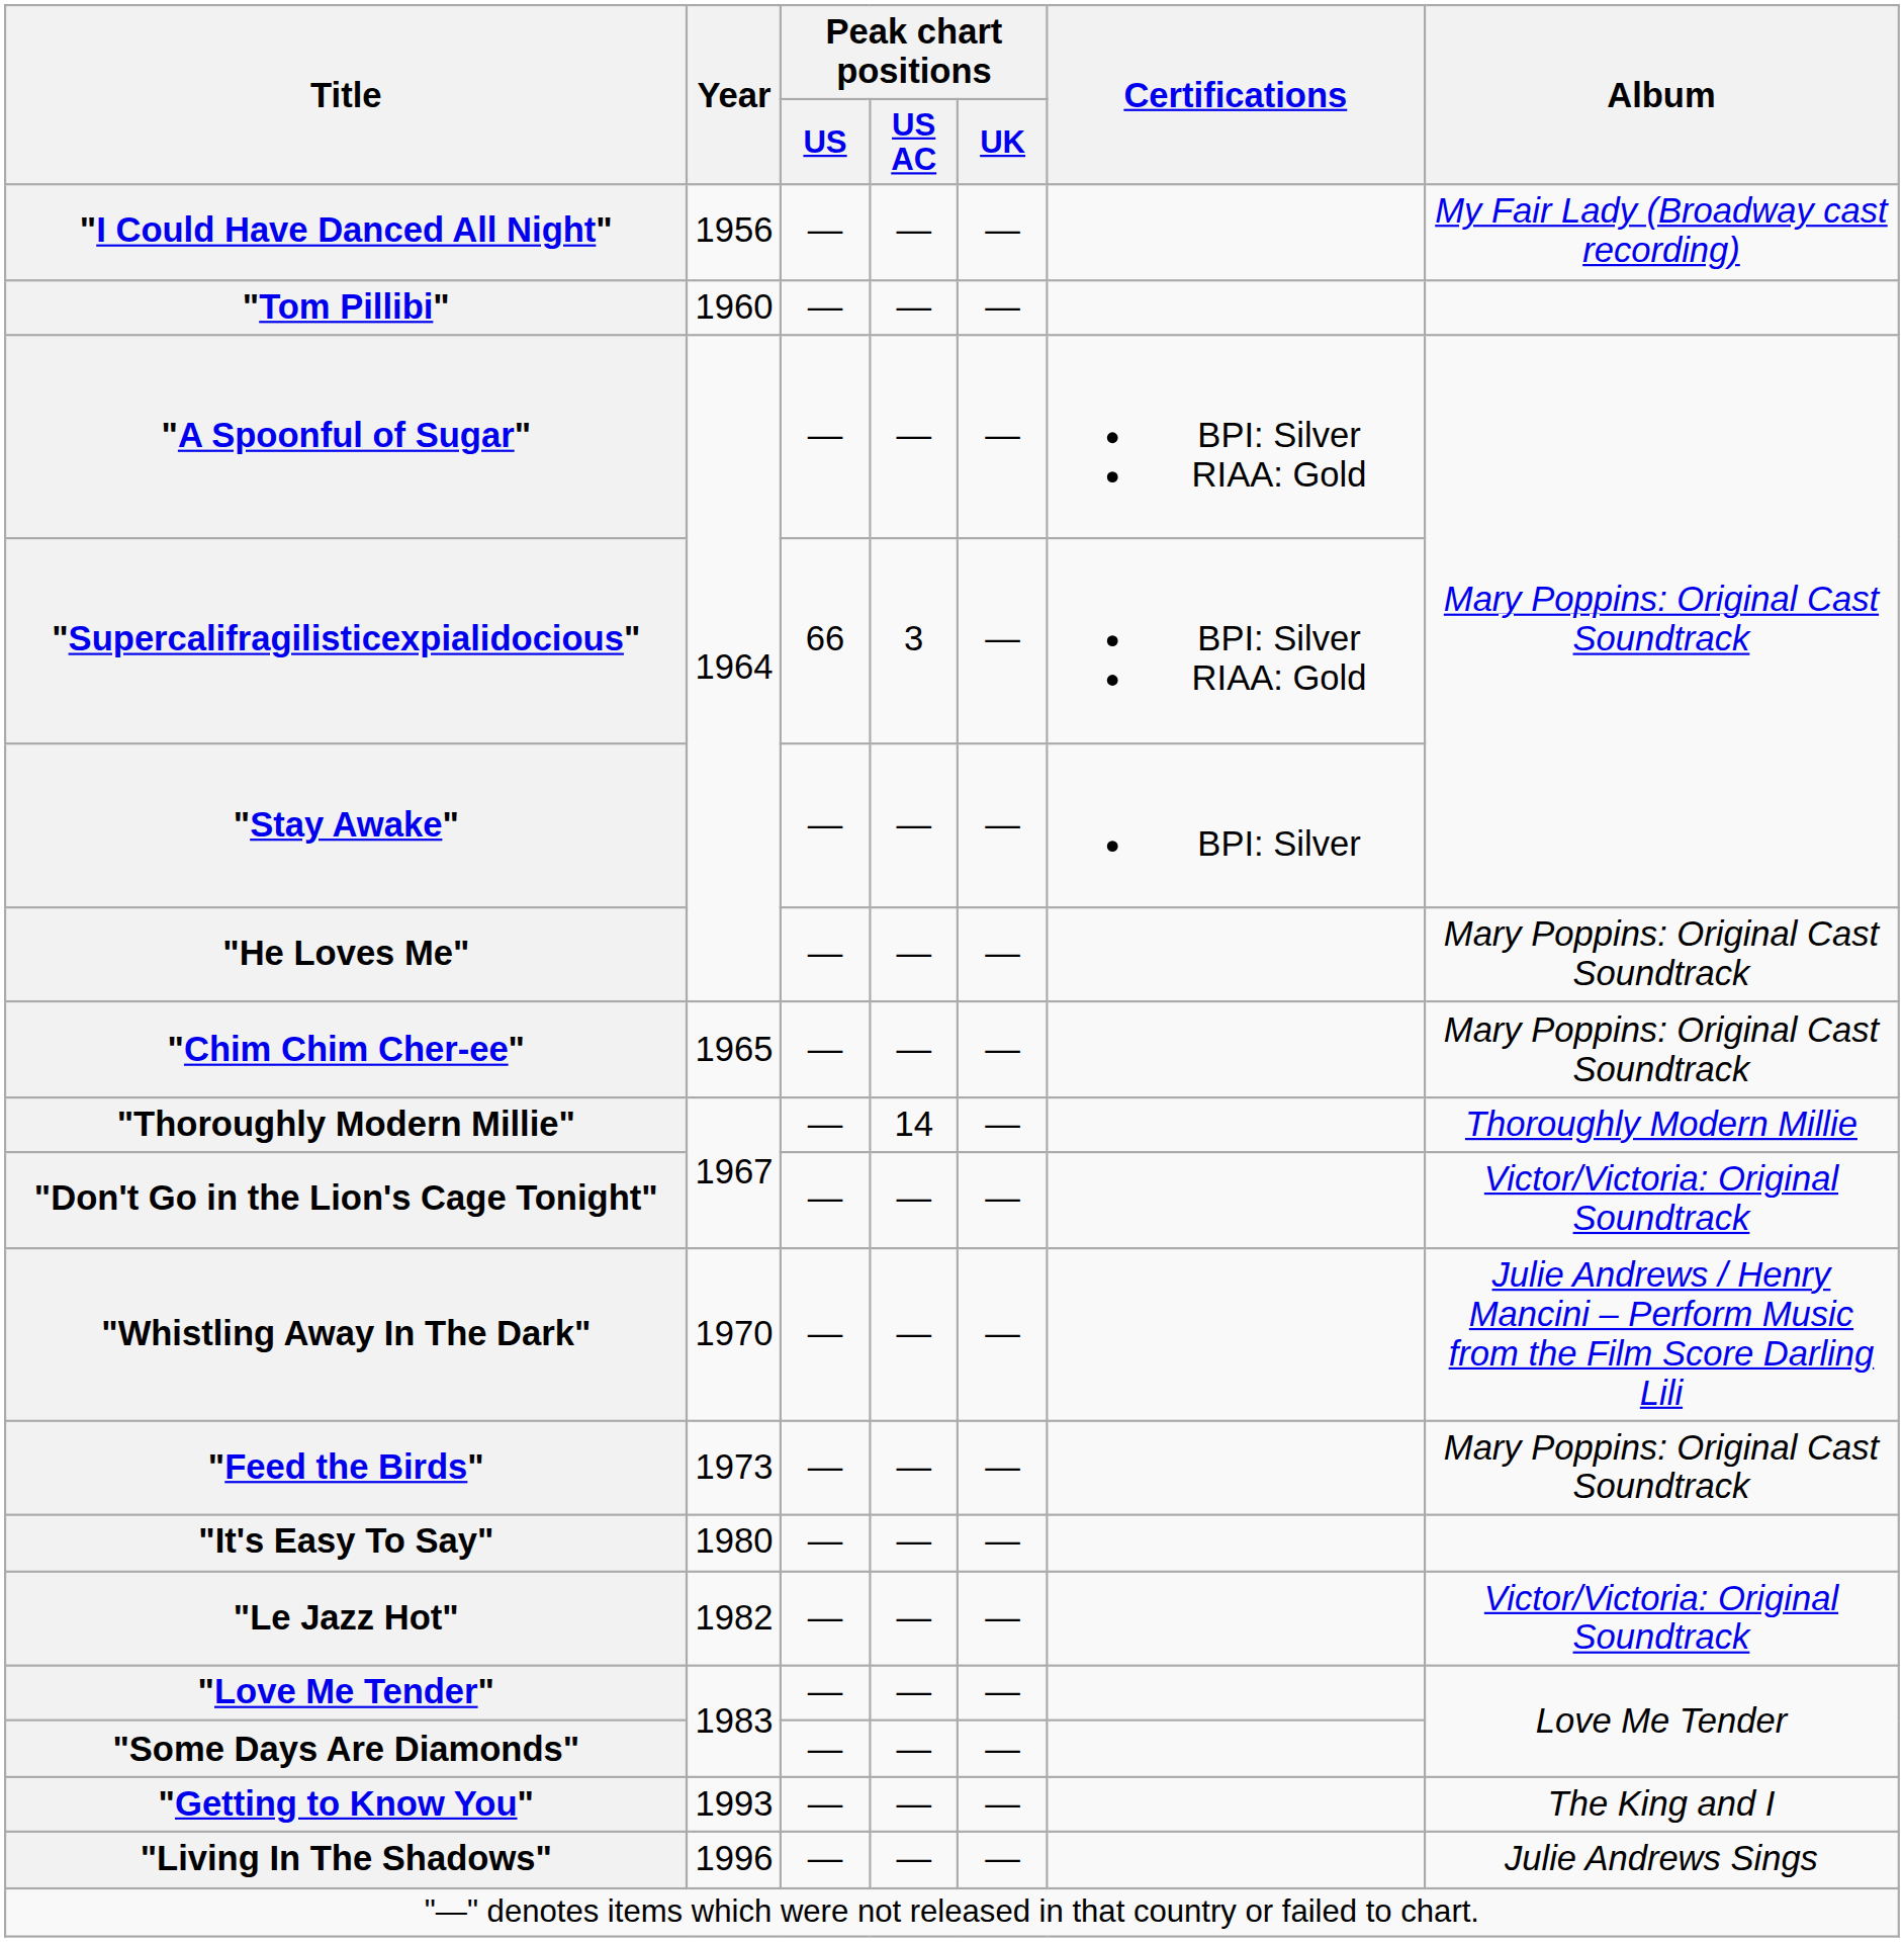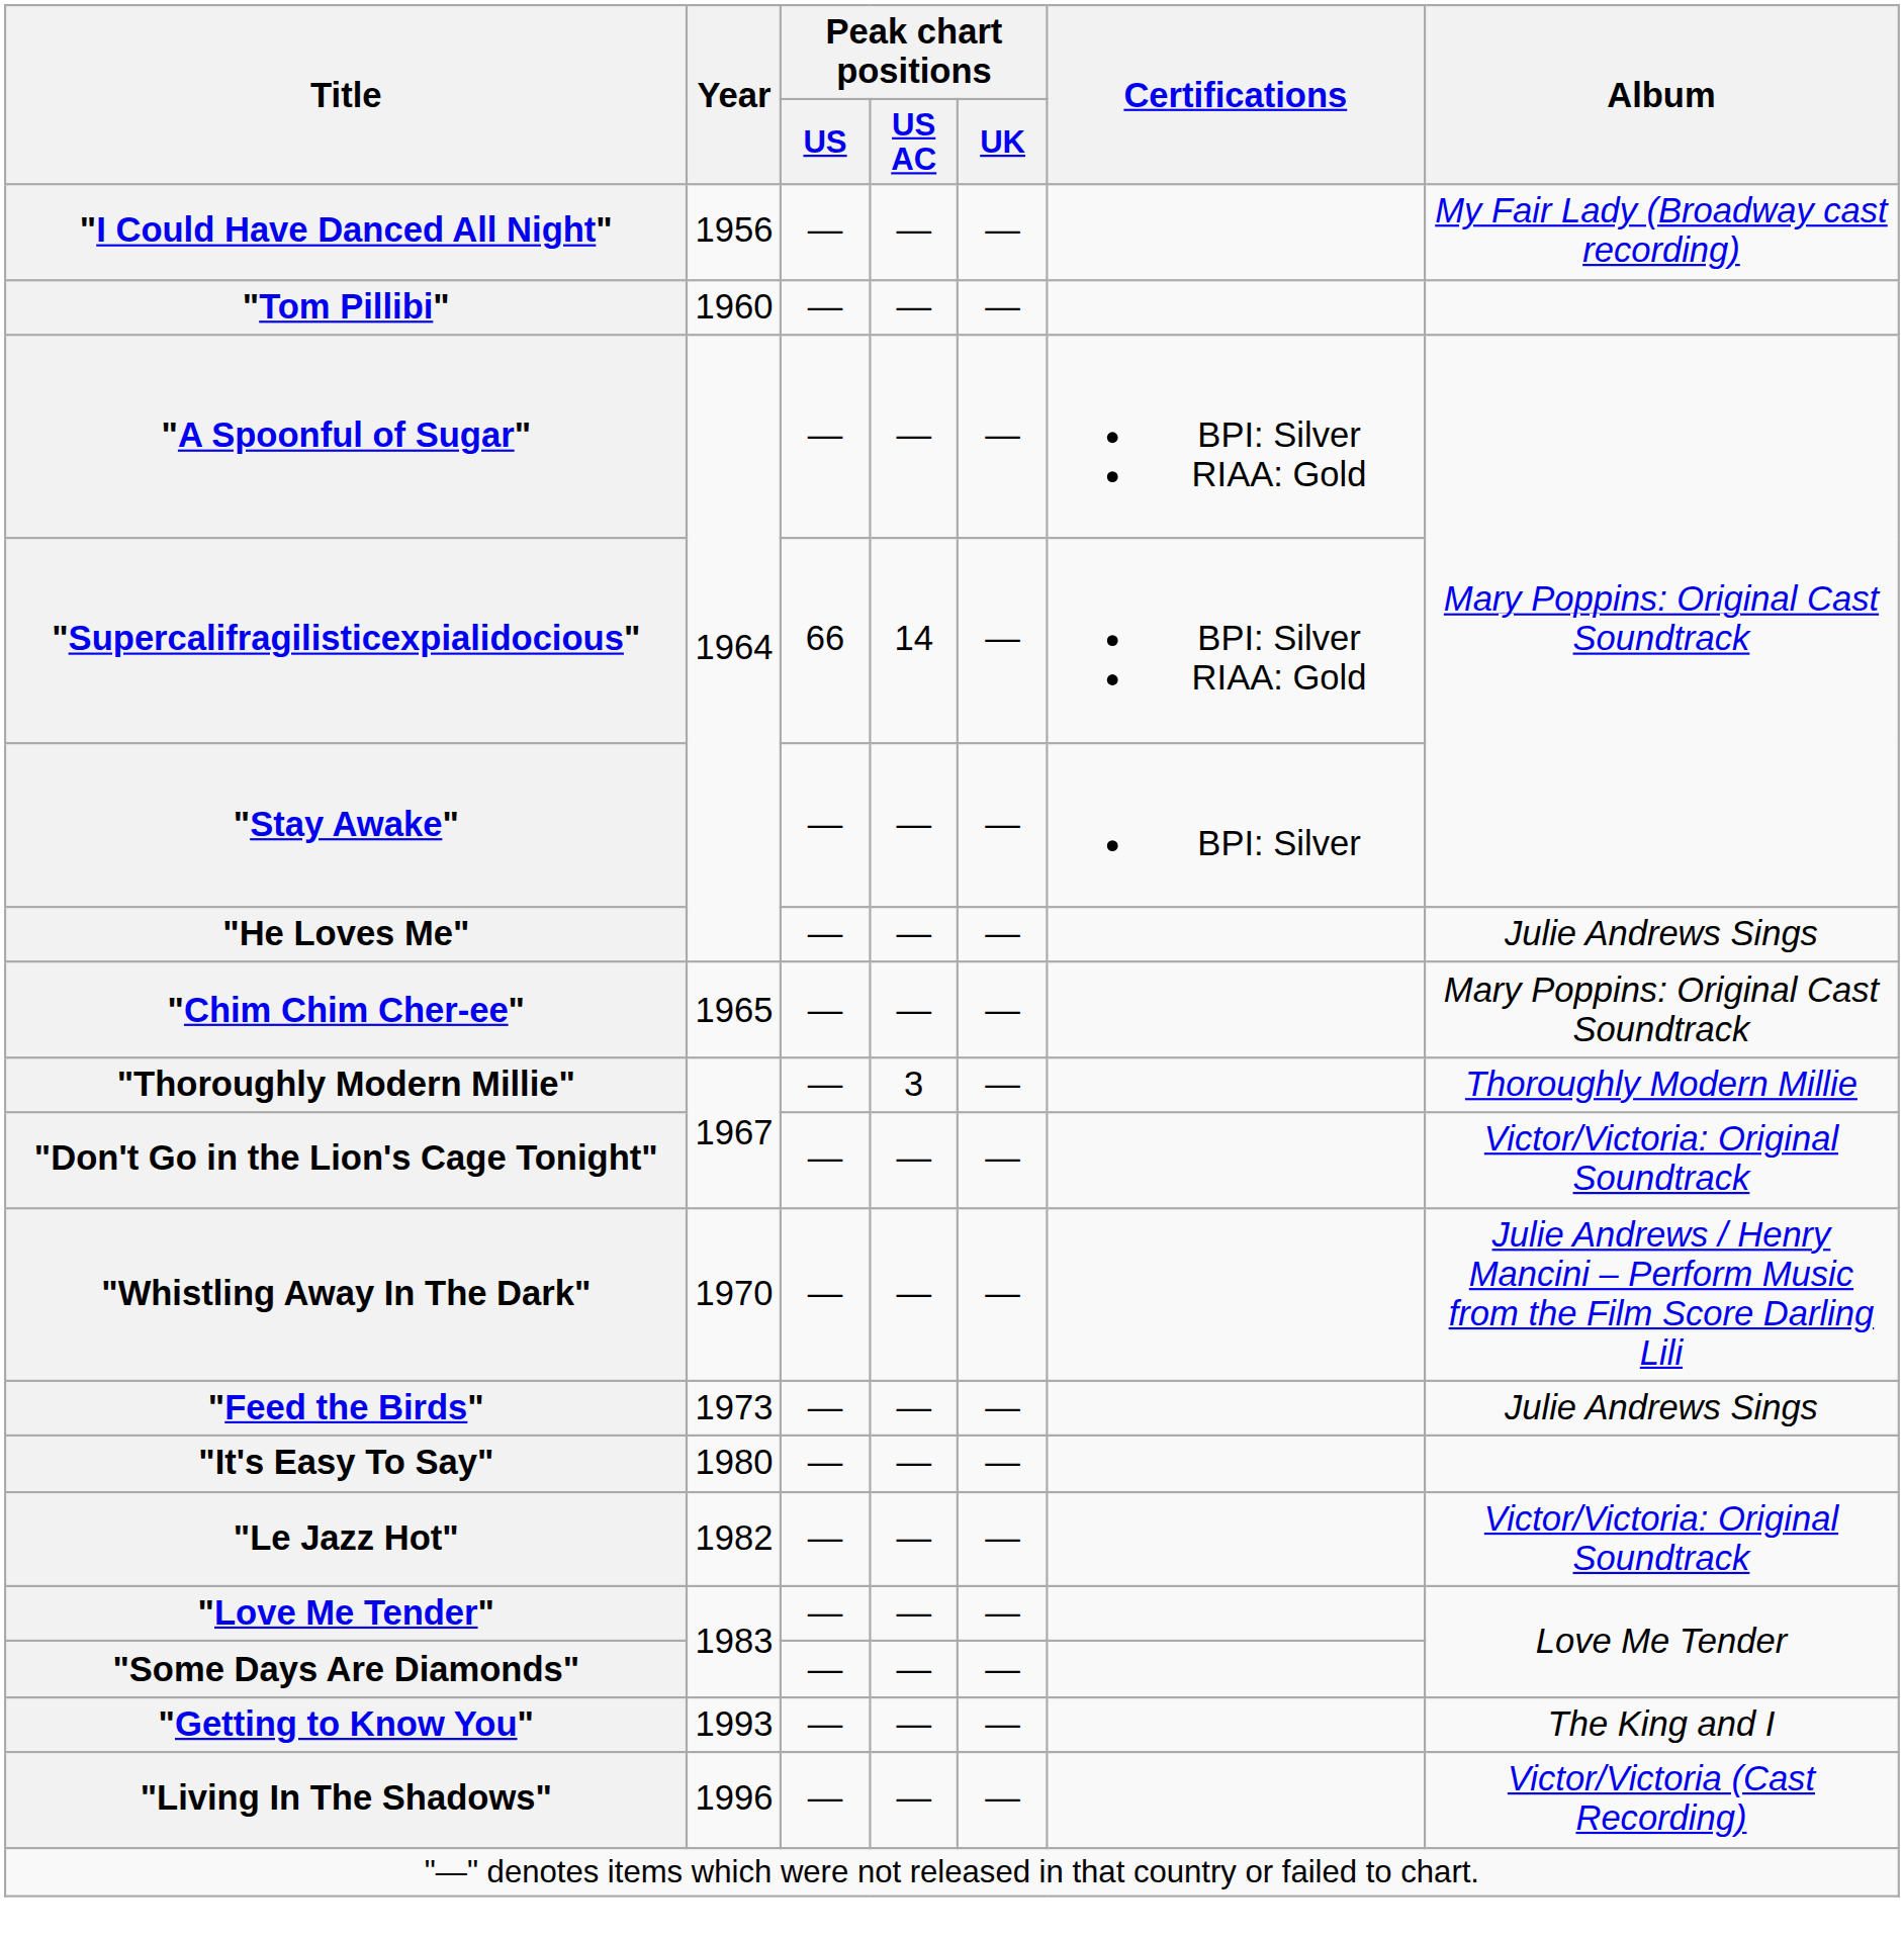"Supercalifragilisticexpialidocious" | Peak chart positions / US AC: 3 -> 14
"He Loves Me" | Album: Mary Poppins: Original Cast Soundtrack -> Julie Andrews Sings
"Thoroughly Modern Millie" | Peak chart positions / US AC: 14 -> 3
"Feed the Birds" | Album: Mary Poppins: Original Cast Soundtrack -> Julie Andrews Sings
"Living In The Shadows" | Album: Julie Andrews Sings -> Victor/Victoria (Cast Recording)
